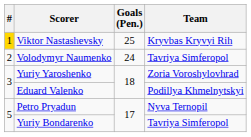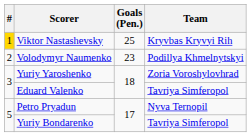Volodymyr Naumenko | Goals (Pen.): 24 -> 23
Volodymyr Naumenko | Team: Tavriya Simferopol -> Podillya Khmelnytskyi
Eduard Valenko | Team: Podillya Khmelnytskyi -> Tavriya Simferopol
